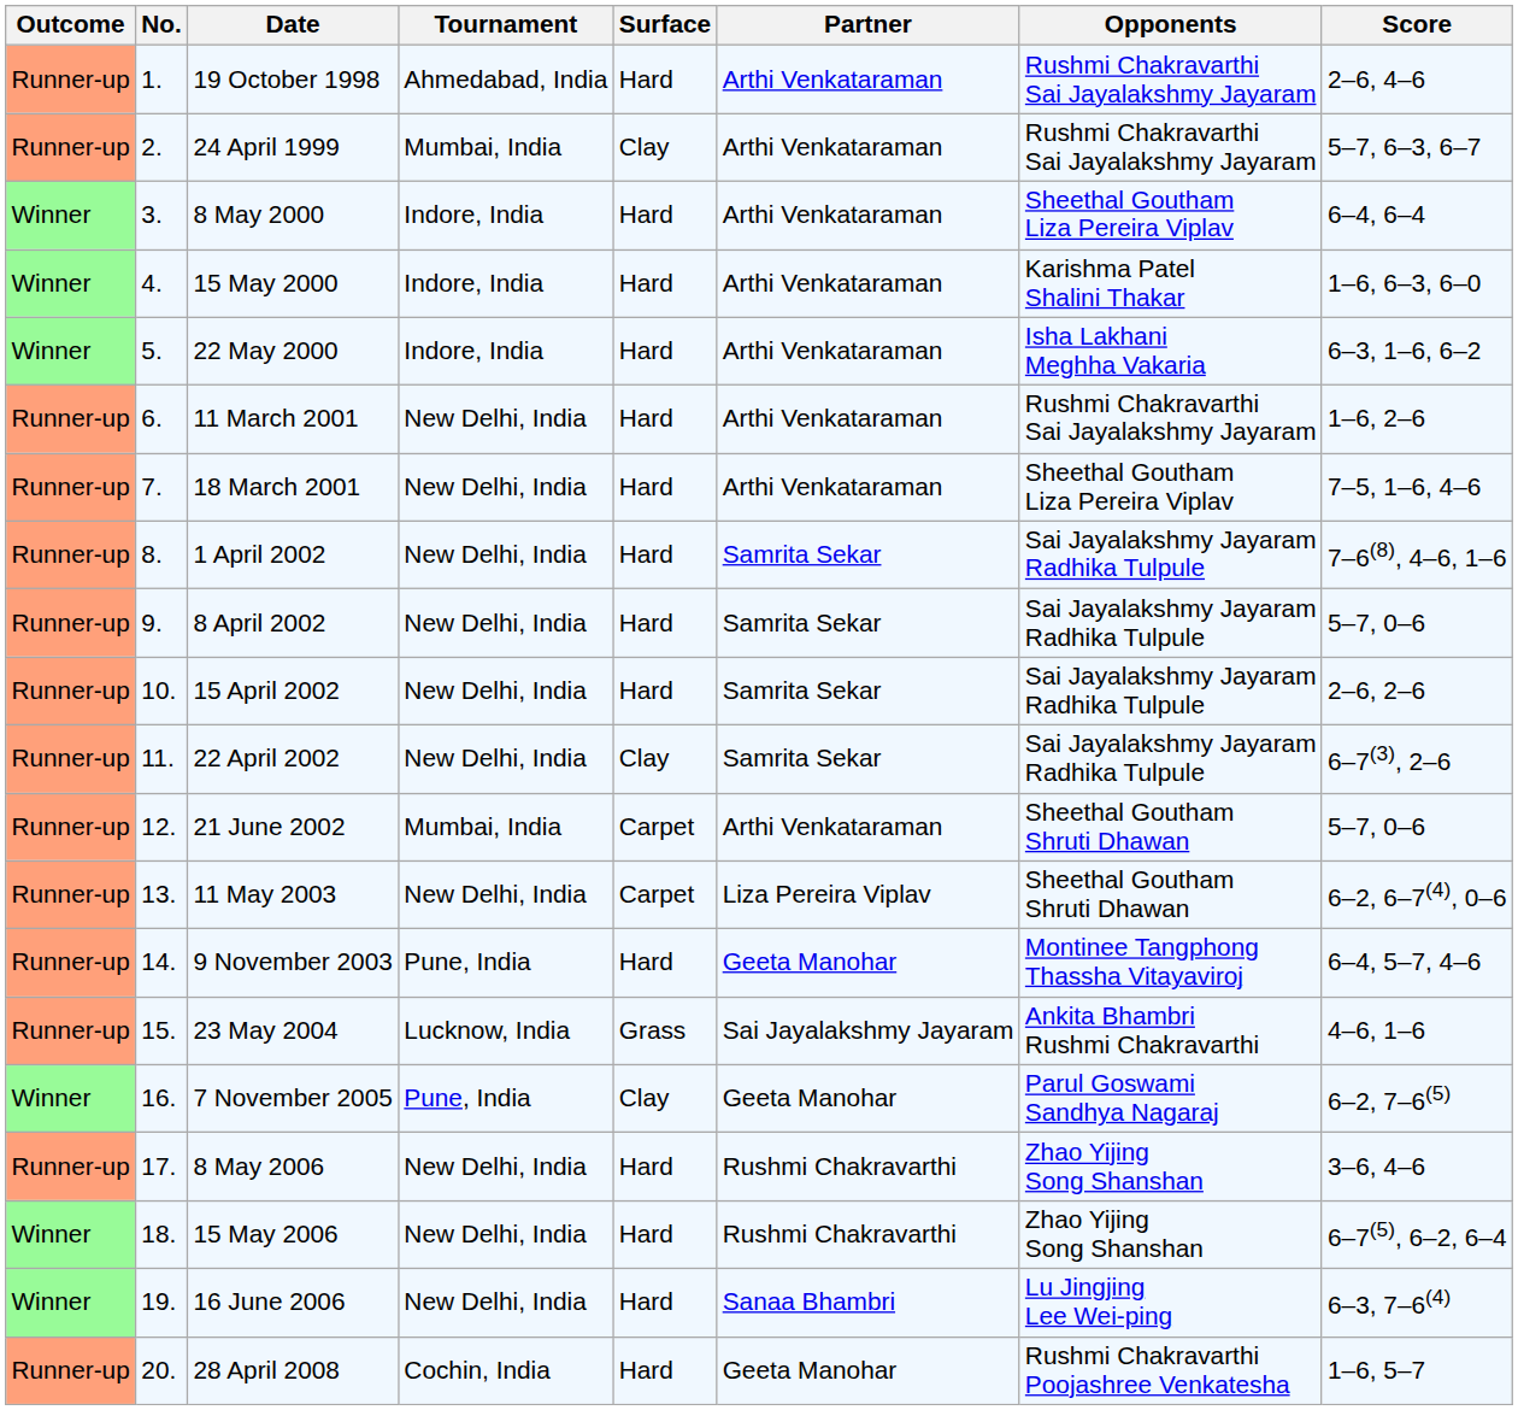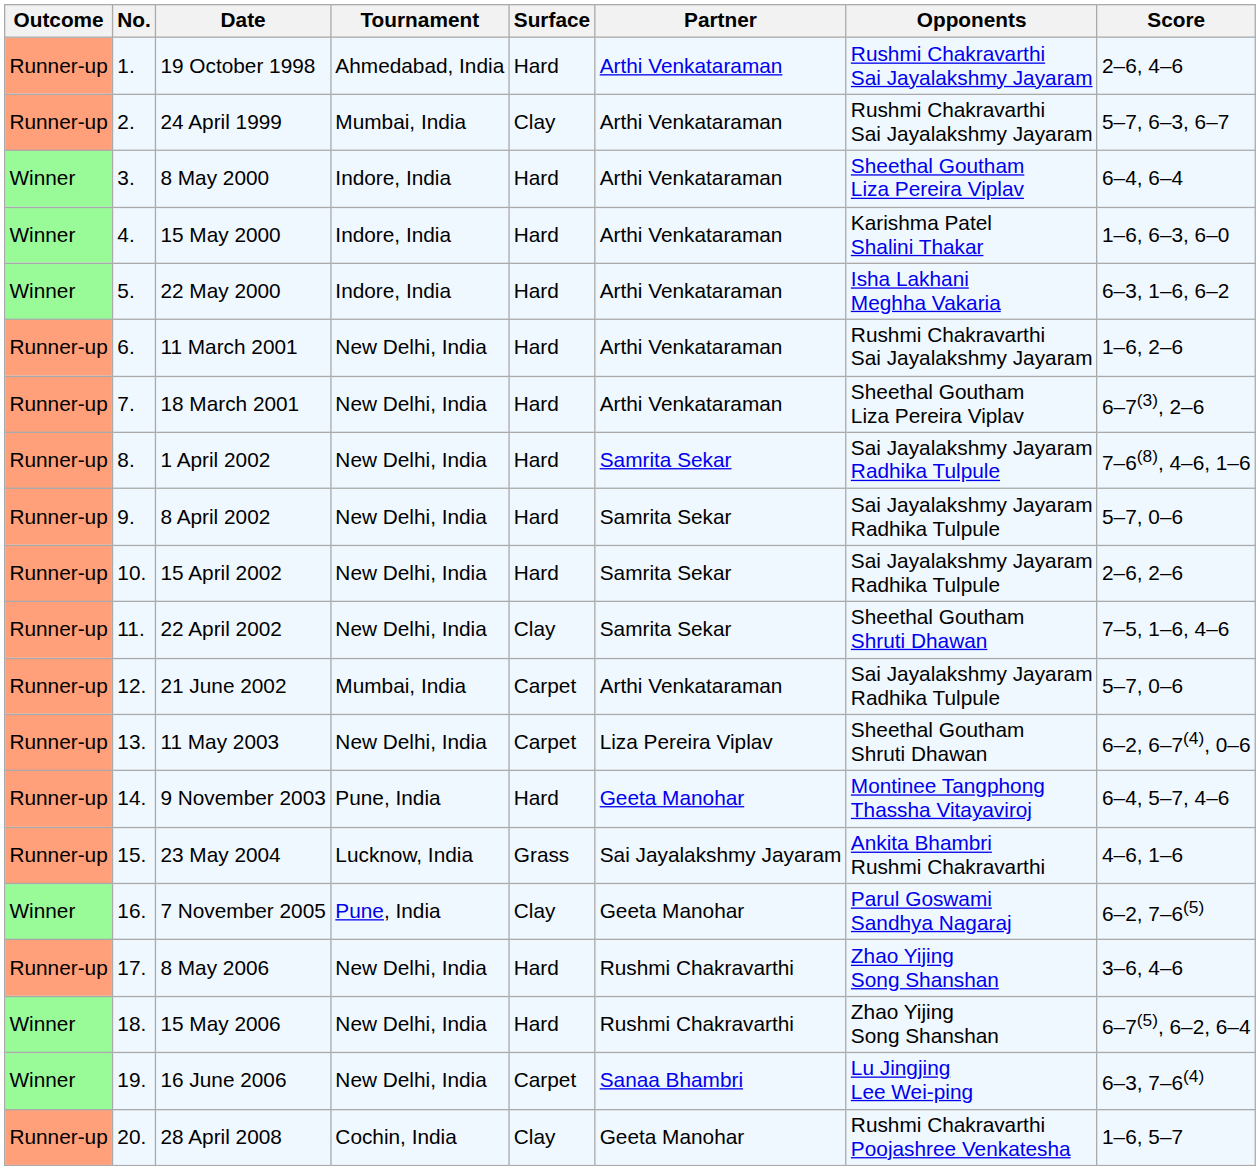18 March 2001 | Score: 7–5, 1–6, 4–6 -> 6–7(3), 2–6
22 April 2002 | Opponents: Sai Jayalakshmy Jayaram Radhika Tulpule -> Sheethal Goutham Shruti Dhawan
22 April 2002 | Score: 6–7(3), 2–6 -> 7–5, 1–6, 4–6
21 June 2002 | Opponents: Sheethal Goutham Shruti Dhawan -> Sai Jayalakshmy Jayaram Radhika Tulpule
16 June 2006 | Surface: Hard -> Carpet
28 April 2008 | Surface: Hard -> Clay
